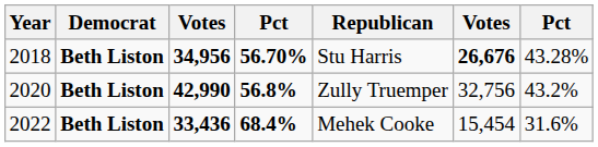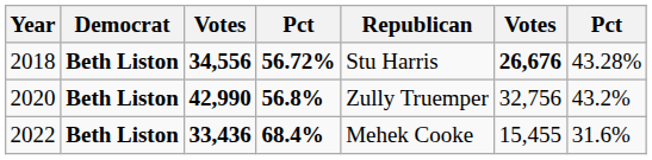2018 | column 3: 34,956 -> 34,556
2018 | column 4: 56.70% -> 56.72%
2022 | column 6: 15,454 -> 15,455
